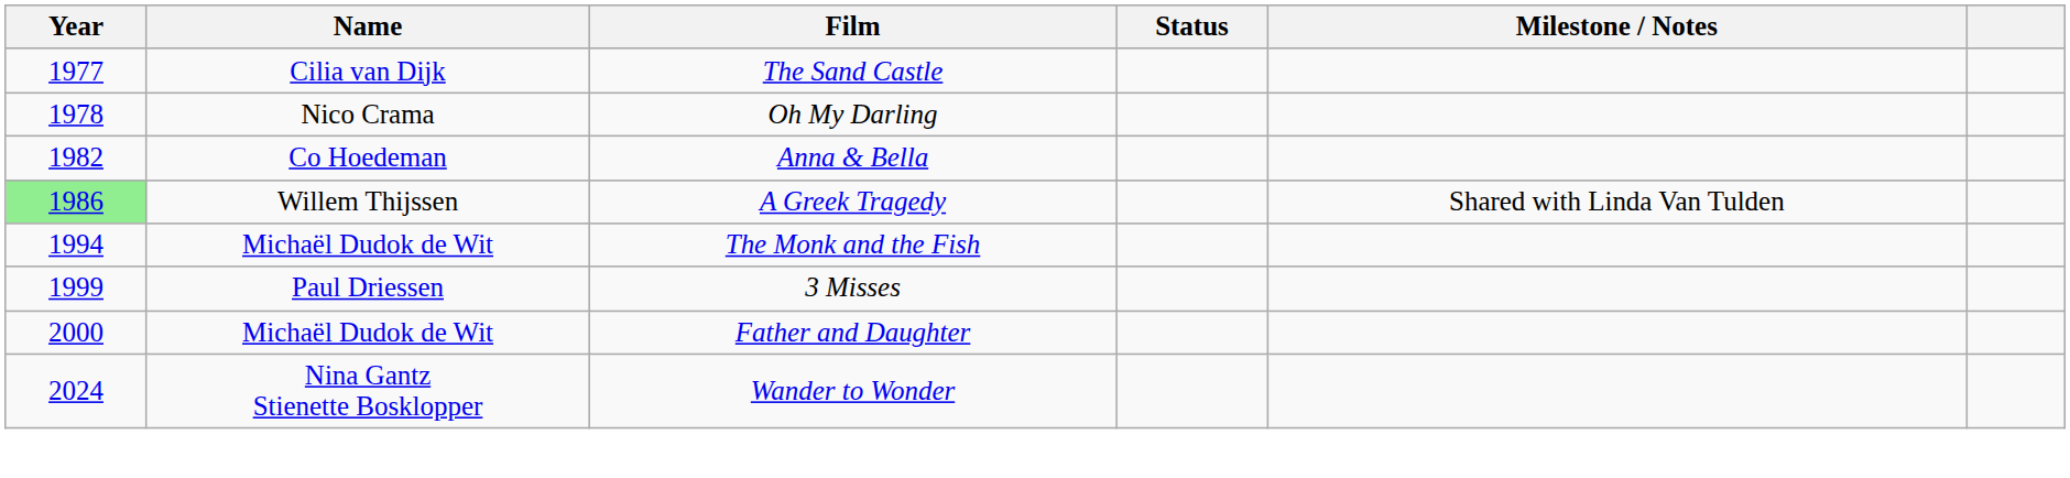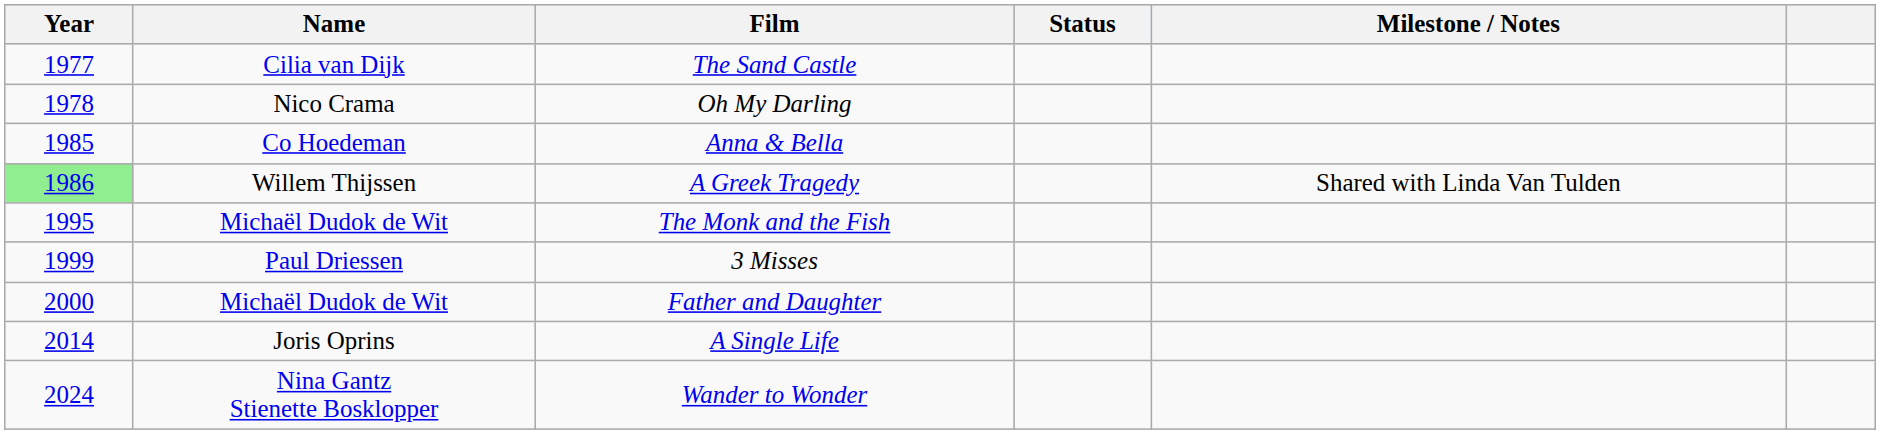Anna & Bella | Year: 1982 -> 1985
The Monk and the Fish | Year: 1994 -> 1995
+ row: 2014 | Joris Oprins | A Single Life
